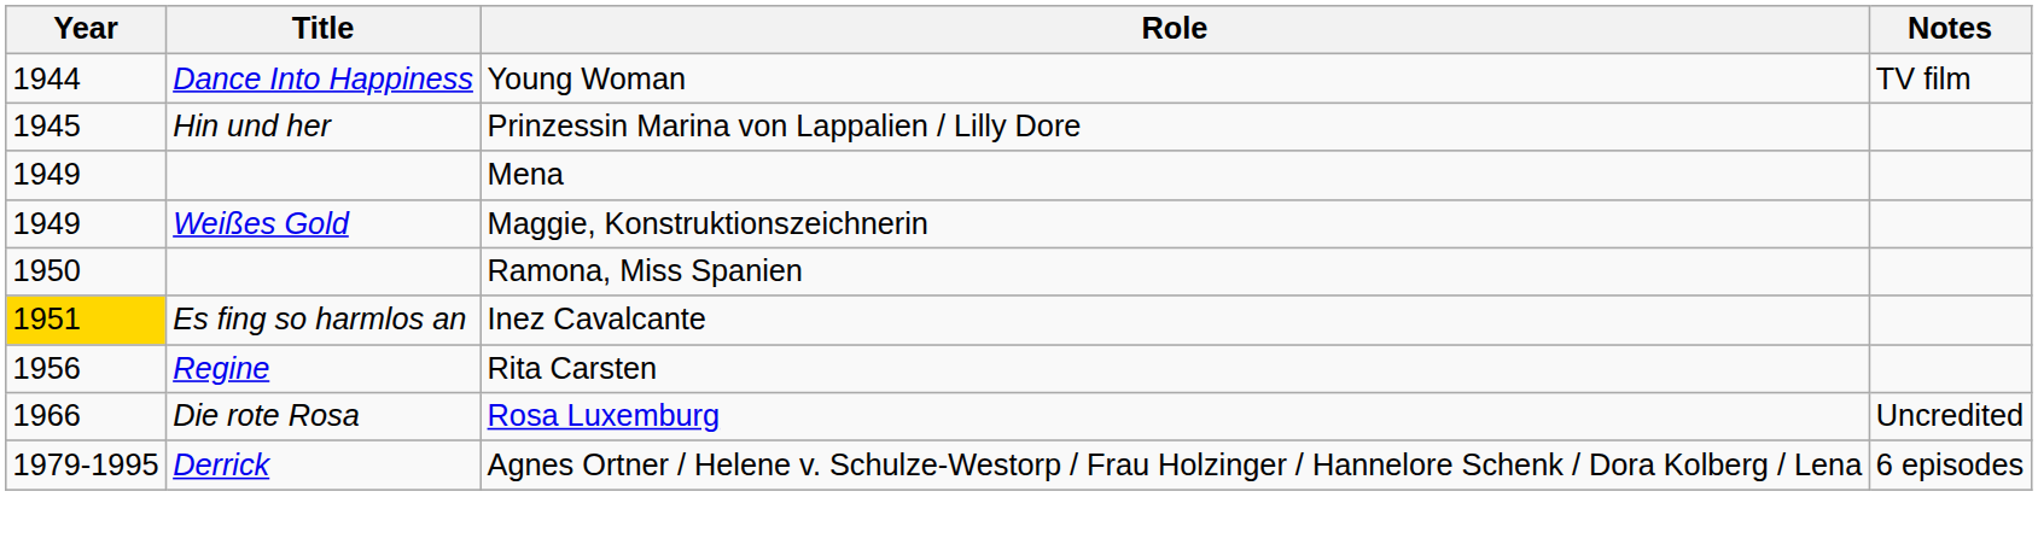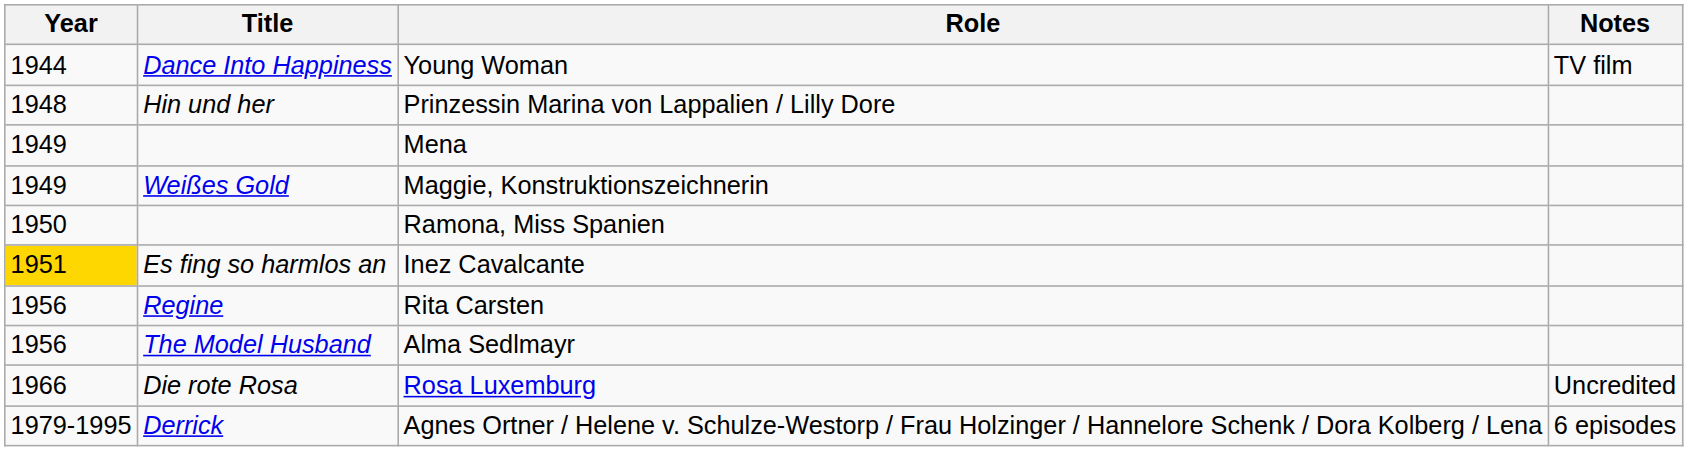Prinzessin Marina von Lappalien / Lilly Dore | Year: 1945 -> 1948
+ row: 1956 | The Model Husband | Alma Sedlmayr
